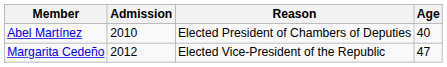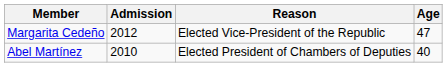rows swapped: Abel Martínez <-> Margarita Cedeño
